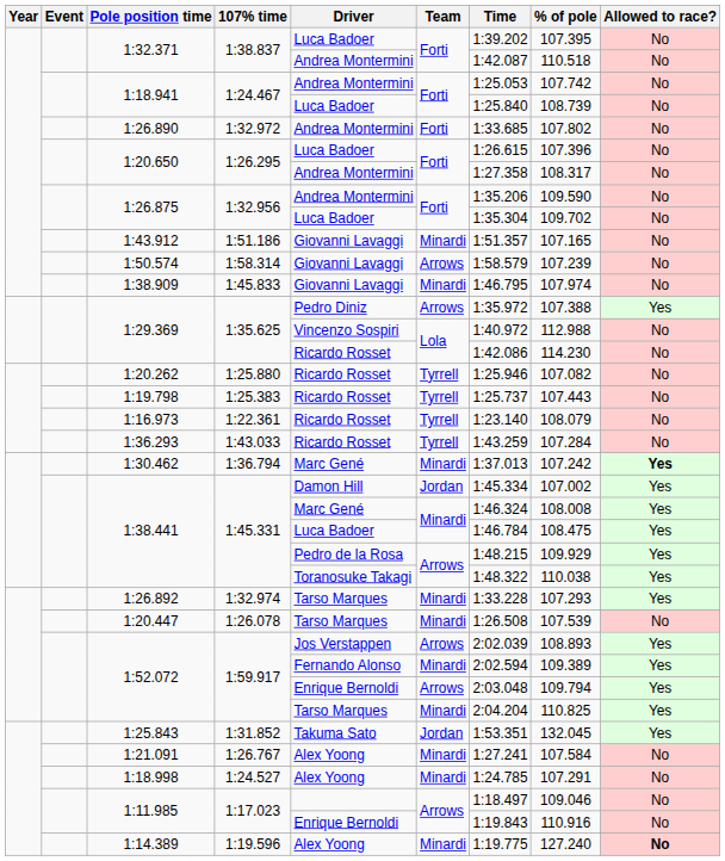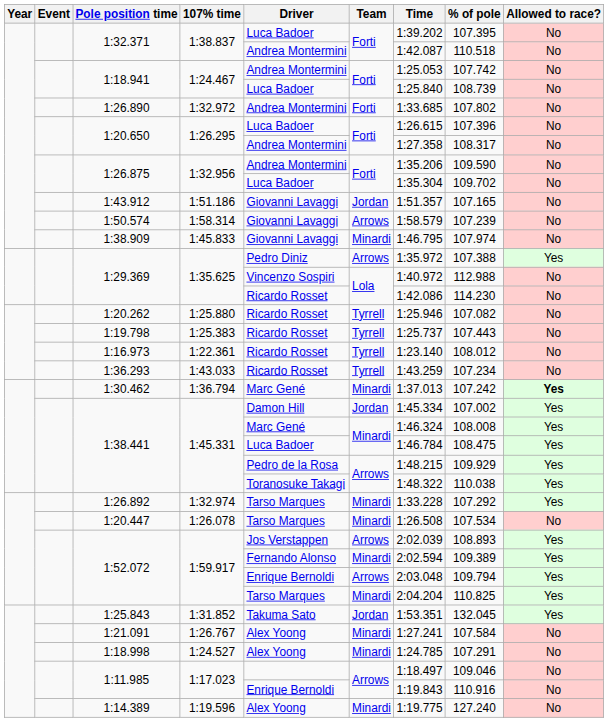1:43.912 | Team: Minardi -> Jordan
1:16.973 | % of pole: 108.079 -> 108.012
1:36.293 | % of pole: 107.284 -> 107.234
1:26.892 | % of pole: 107.293 -> 107.292
1:20.447 | % of pole: 107.539 -> 107.534
1:14.389 | Allowed to race?: bold -> normal
